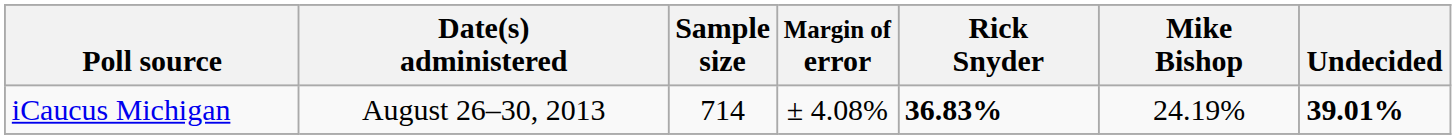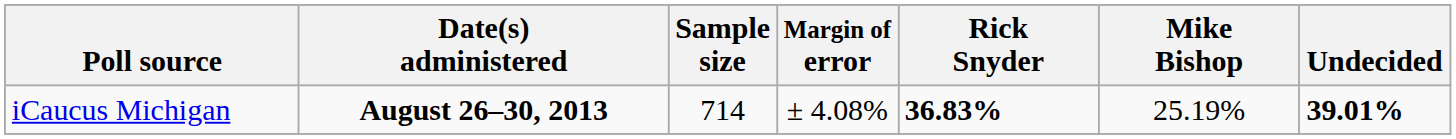iCaucus Michigan | Date(s) administered: normal -> bold
iCaucus Michigan | Mike Bishop: 24.19% -> 25.19%
